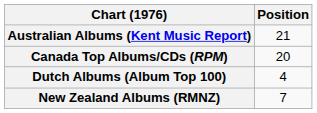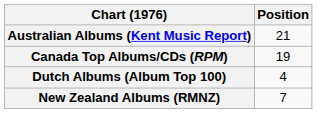Canada Top Albums/CDs (RPM) | Position: 20 -> 19
